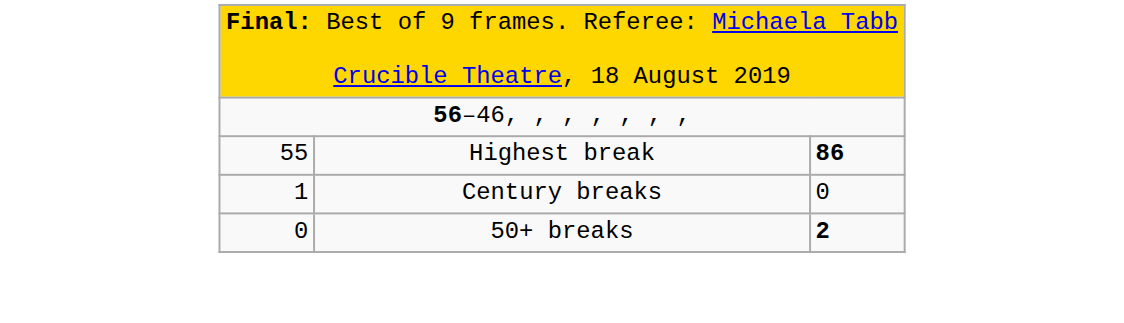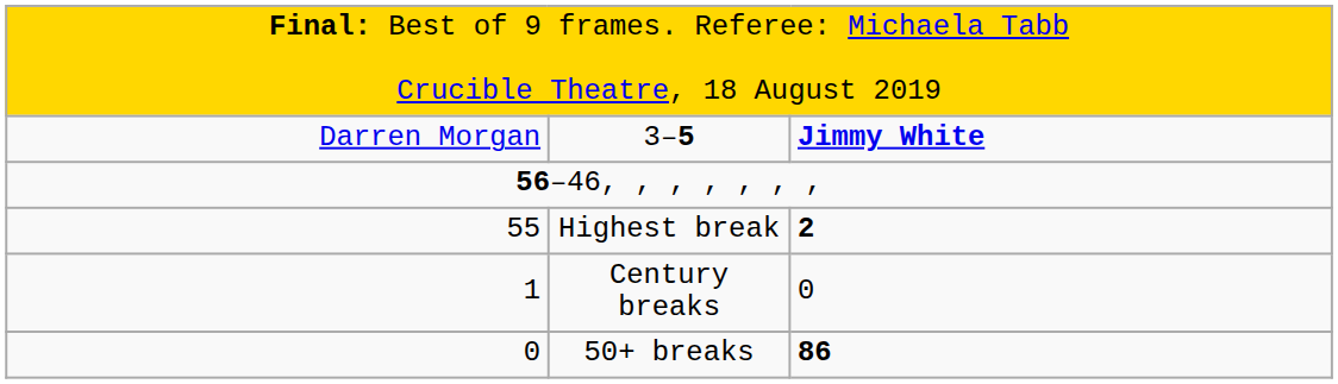+ row: Darren Morgan | 3–5 | Jimmy White
Highest break | column 3: 86 -> 2
50+ breaks | column 3: 2 -> 86
